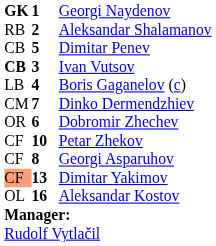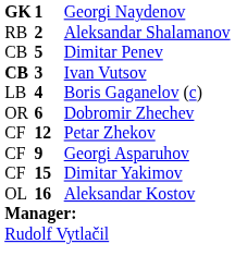- row: CM | 7 | Dinko Dermendzhiev
Petar Zhekov | column 2: 10 -> 12
Georgi Asparuhov | column 2: 8 -> 9
Dimitar Yakimov | column 1: lightsalmon background -> no background
Dimitar Yakimov | column 2: 13 -> 15
